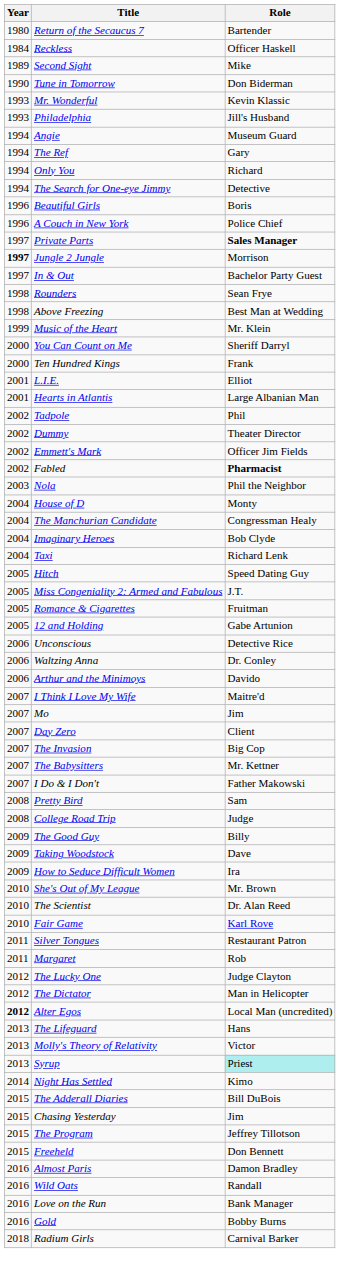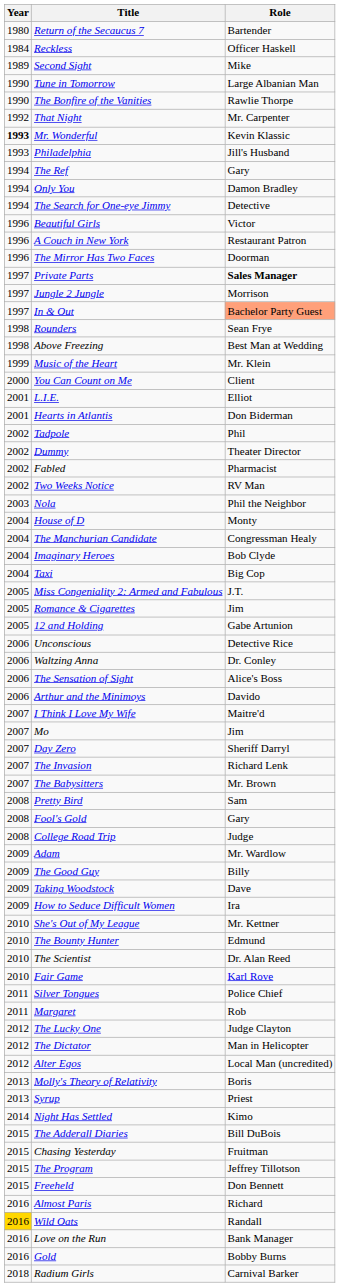Tune in Tomorrow | Role: Don Biderman -> Large Albanian Man
+ row: 1990 | The Bonfire of the Vanities | Rawlie Thorpe
+ row: 1992 | That Night | Mr. Carpenter
Mr. Wonderful | Year: normal -> bold
- row: 1994 | Angie | Museum Guard
Only You | Role: Richard -> Damon Bradley
Beautiful Girls | Role: Boris -> Victor
A Couch in New York | Role: Police Chief -> Restaurant Patron
+ row: 1996 | The Mirror Has Two Faces | Doorman
Jungle 2 Jungle | Year: bold -> normal
In & Out | Role: no background -> lightsalmon background
You Can Count on Me | Role: Sheriff Darryl -> Client
- row: 2000 | Ten Hundred Kings | Frank
Hearts in Atlantis | Role: Large Albanian Man -> Don Biderman
- row: 2002 | Emmett's Mark | Officer Jim Fields
Fabled | Role: bold -> normal
+ row: 2002 | Two Weeks Notice | RV Man
Taxi | Role: Richard Lenk -> Big Cop
- row: 2005 | Hitch | Speed Dating Guy
Romance & Cigarettes | Role: Fruitman -> Jim
+ row: 2006 | The Sensation of Sight | Alice's Boss
Day Zero | Role: Client -> Sheriff Darryl
The Invasion | Role: Big Cop -> Richard Lenk
The Babysitters | Role: Mr. Kettner -> Mr. Brown
- row: 2007 | I Do & I Don't | Father Makowski
+ row: 2008 | Fool's Gold | Gary
+ row: 2009 | Adam | Mr. Wardlow
She's Out of My League | Role: Mr. Brown -> Mr. Kettner
+ row: 2010 | The Bounty Hunter | Edmund
Silver Tongues | Role: Restaurant Patron -> Police Chief
Alter Egos | Year: bold -> normal
- row: 2013 | The Lifeguard | Hans
Molly's Theory of Relativity | Role: Victor -> Boris
Syrup | Role: paleturquoise background -> no background
Chasing Yesterday | Role: Jim -> Fruitman
Almost Paris | Role: Damon Bradley -> Richard
Wild Oats | Year: no background -> gold background
